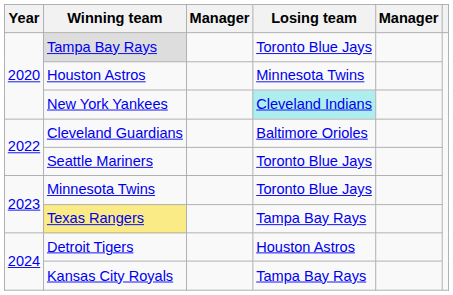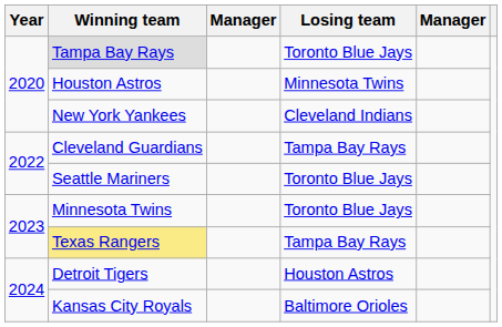New York Yankees | Losing team: paleturquoise background -> no background
Cleveland Guardians | Losing team: Baltimore Orioles -> Tampa Bay Rays
Kansas City Royals | Losing team: Tampa Bay Rays -> Baltimore Orioles
